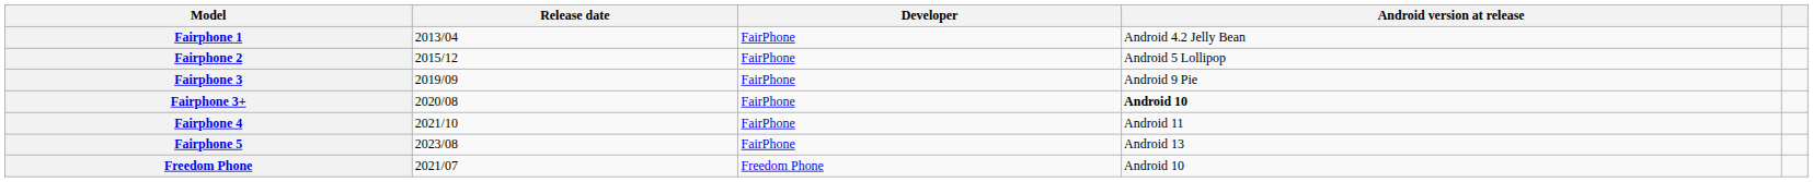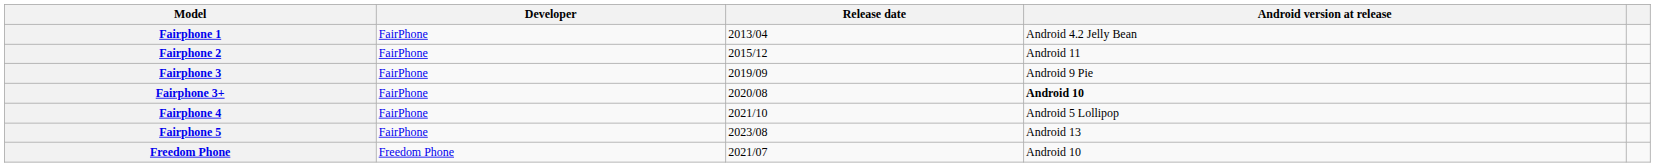columns swapped: Developer <-> Release date
Fairphone 2 | Android version at release: Android 5 Lollipop -> Android 11
Fairphone 4 | Android version at release: Android 11 -> Android 5 Lollipop
